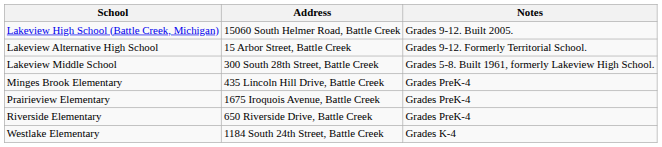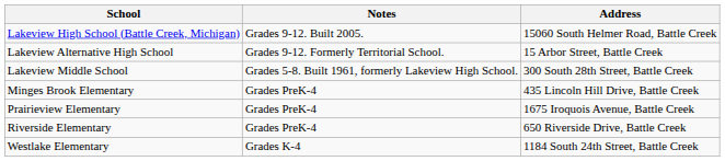columns swapped: Address <-> Notes
